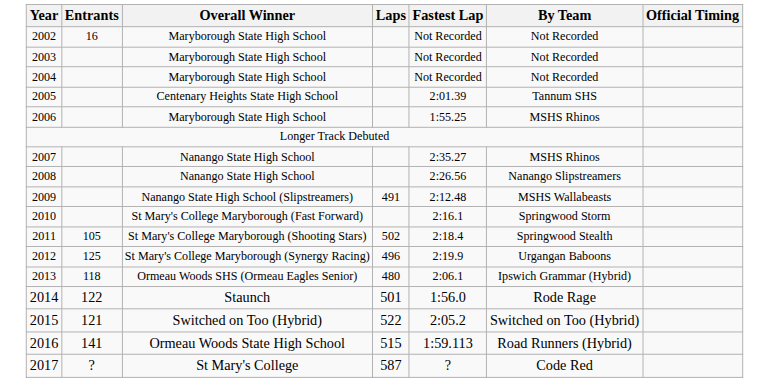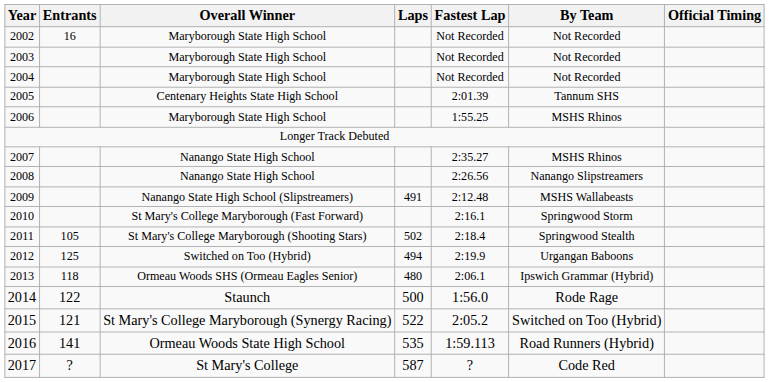2012 | Overall Winner: St Mary's College Maryborough (Synergy Racing) -> Switched on Too (Hybrid)
2012 | Laps: 496 -> 494
2014 | Laps: 501 -> 500
2015 | Overall Winner: Switched on Too (Hybrid) -> St Mary's College Maryborough (Synergy Racing)
2016 | Laps: 515 -> 535
